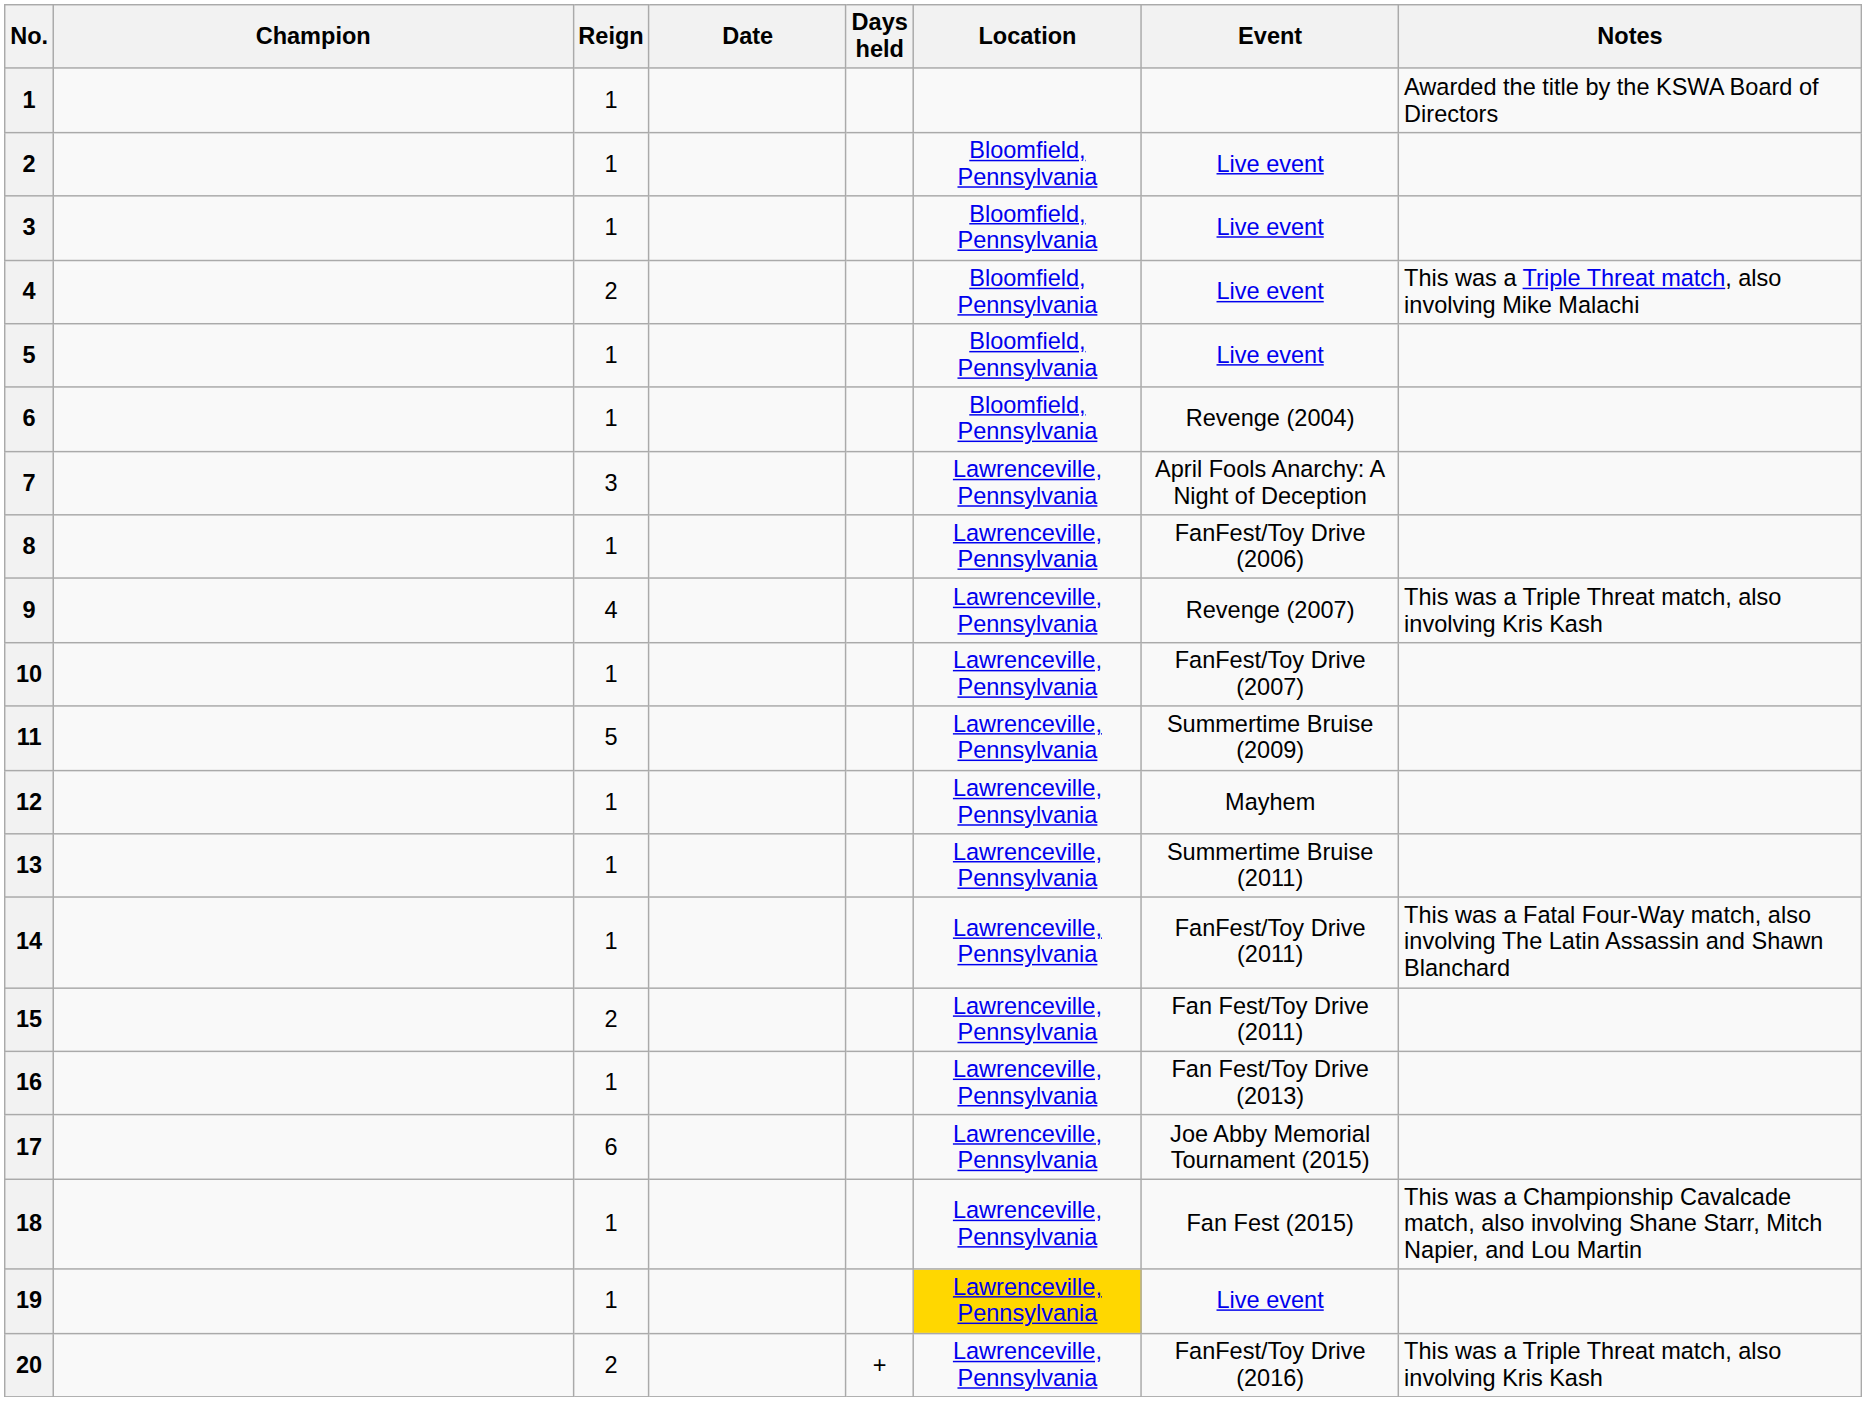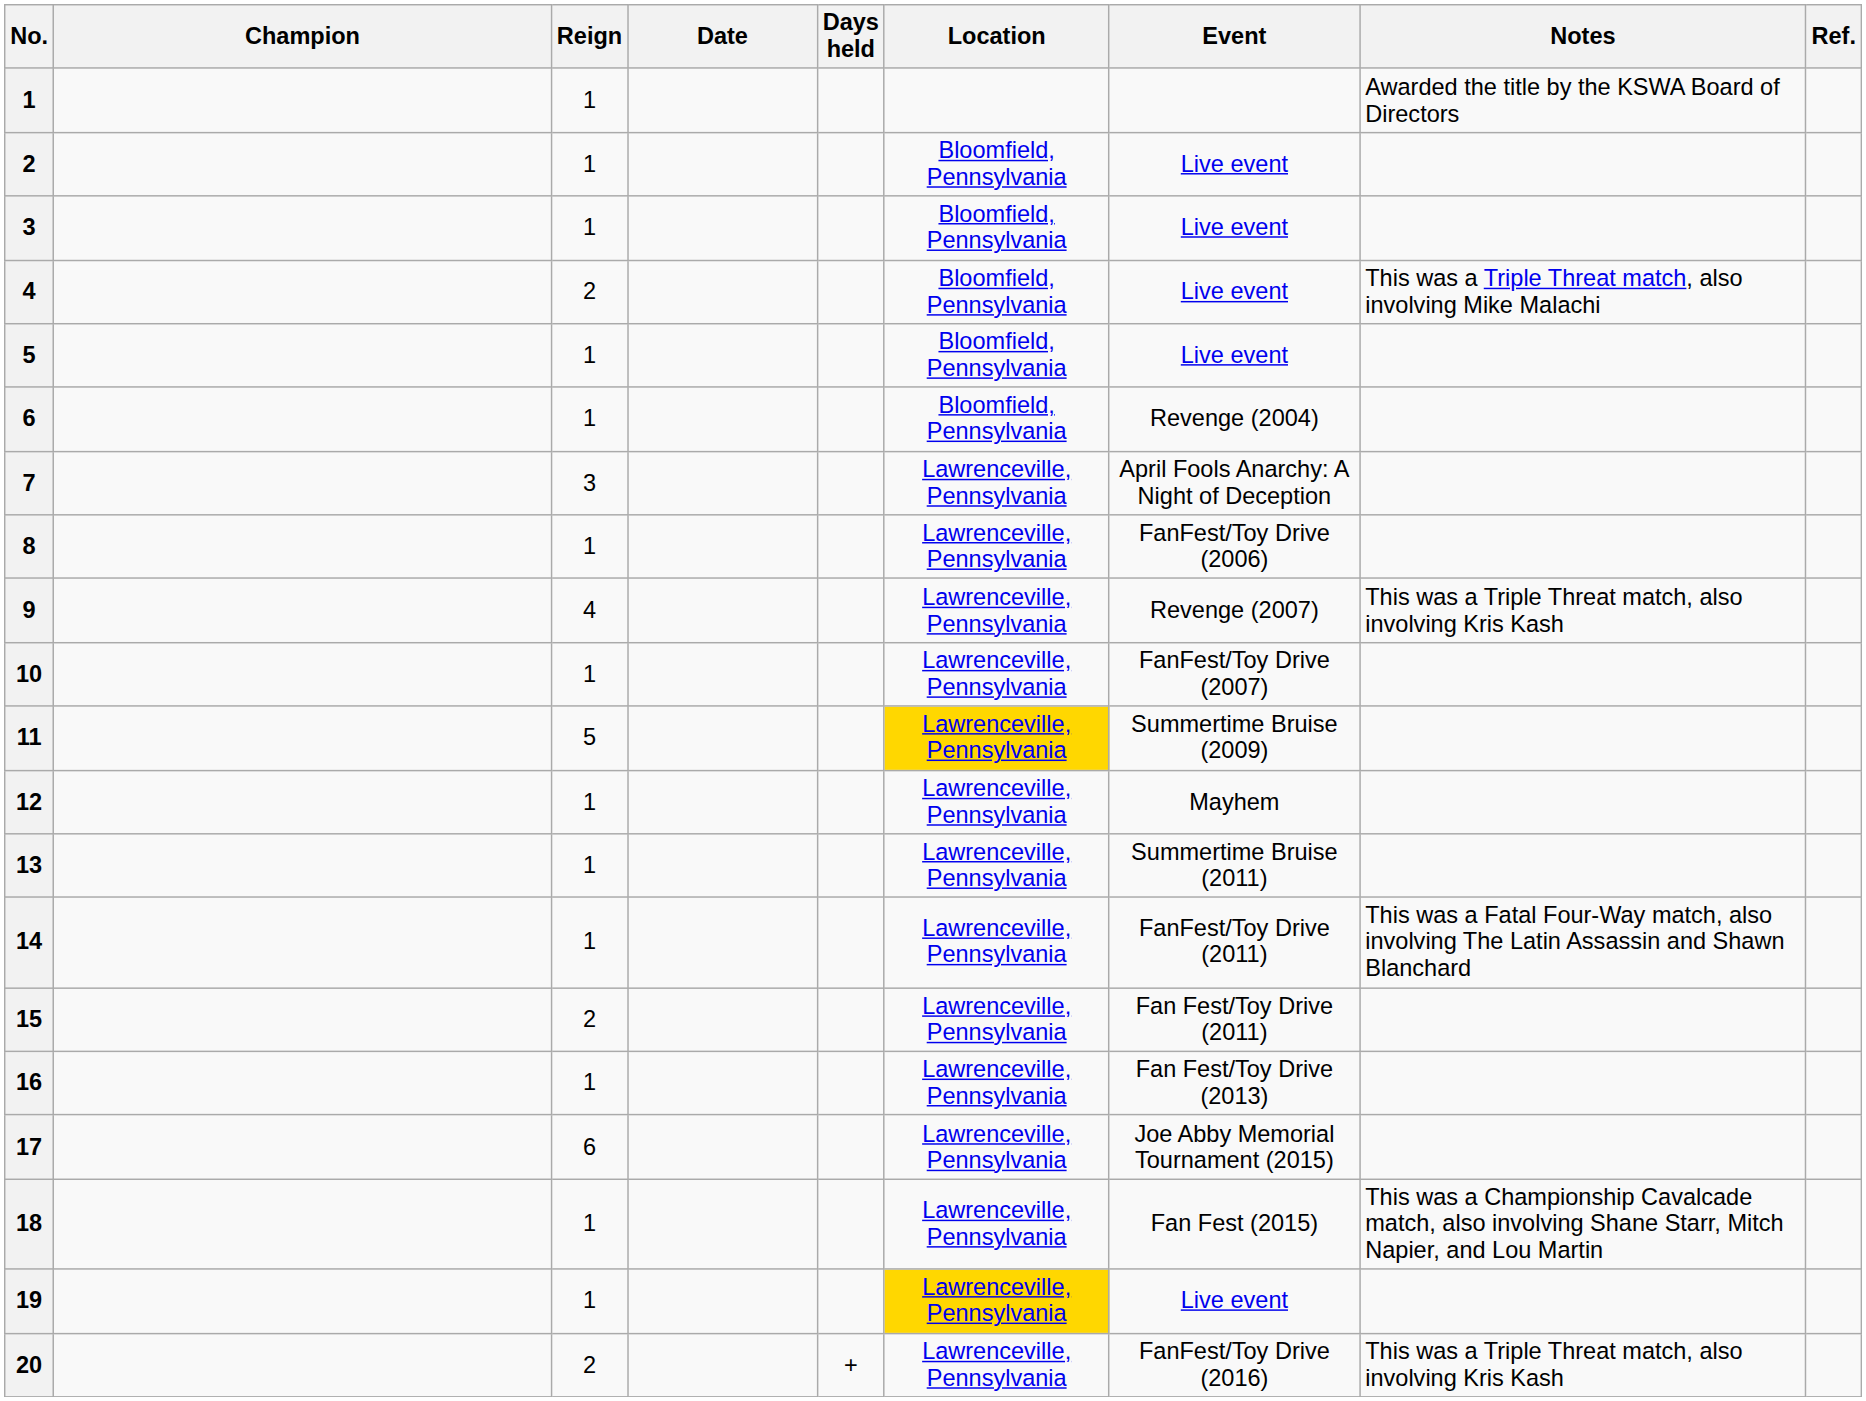+ column: Ref.
11 | Location: no background -> gold background
